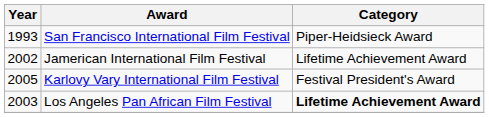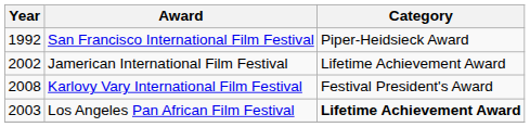San Francisco International Film Festival | Year: 1993 -> 1992
Karlovy Vary International Film Festival | Year: 2005 -> 2008
